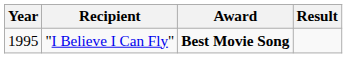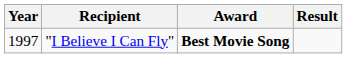"I Believe I Can Fly" | Year: 1995 -> 1997
